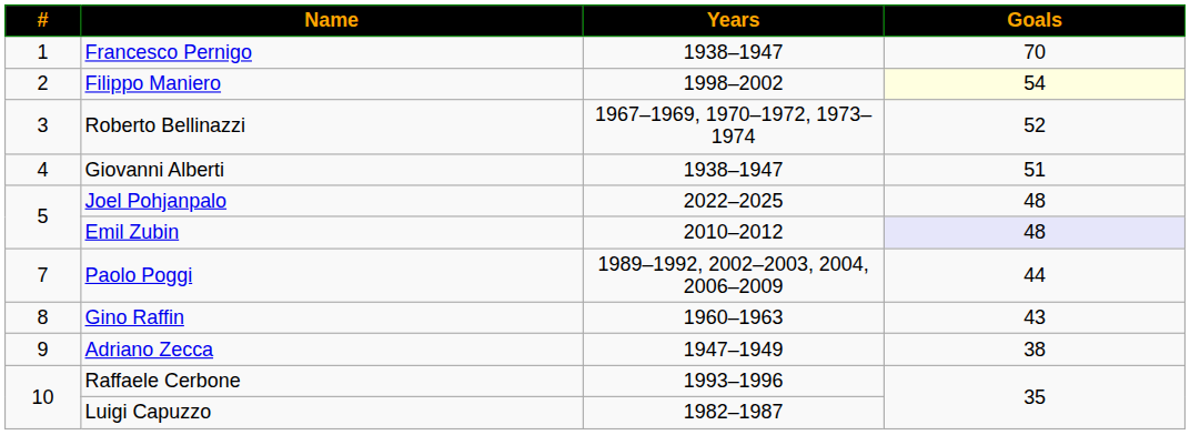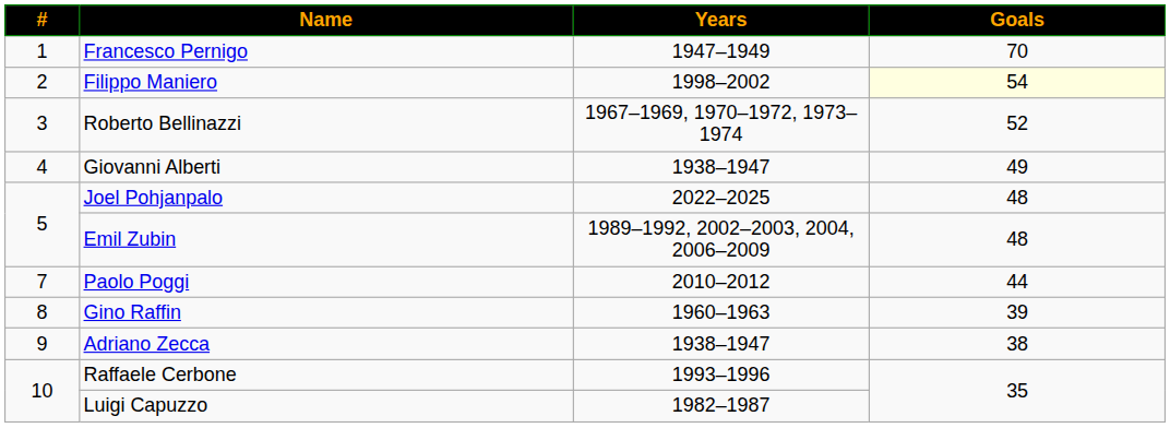Francesco Pernigo | Years: 1938–1947 -> 1947–1949
Giovanni Alberti | Goals: 51 -> 49
Emil Zubin | Years: 2010–2012 -> 1989–1992, 2002–2003, 2004, 2006–2009
Emil Zubin | Goals: lavender background -> no background
Paolo Poggi | Years: 1989–1992, 2002–2003, 2004, 2006–2009 -> 2010–2012
Gino Raffin | Goals: 43 -> 39
Adriano Zecca | Years: 1947–1949 -> 1938–1947
